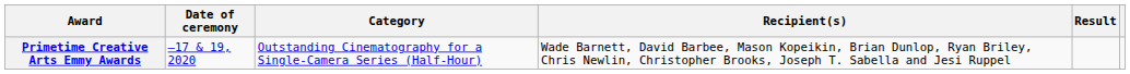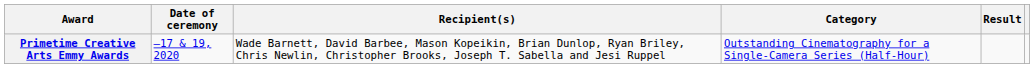columns swapped: Category <-> Recipient(s)
